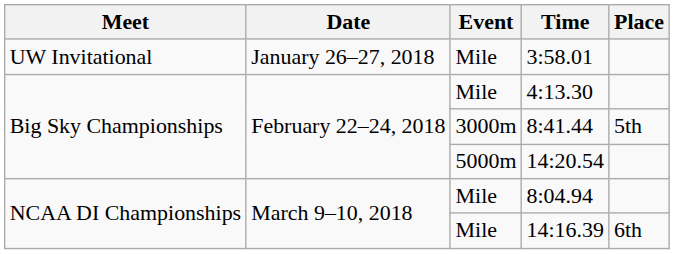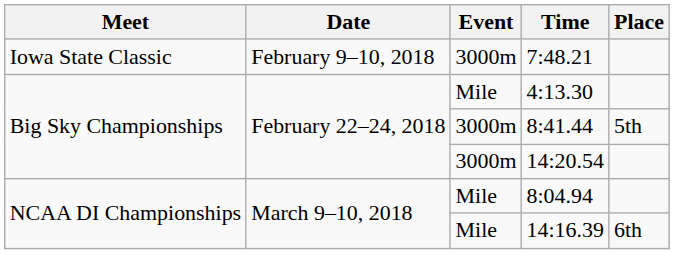- row: UW Invitational | January 26–27, 2018 | Mile | 3:58.01
+ row: Iowa State Classic | February 9–10, 2018 | 3000m | 7:48.21
14:20.54 | Event: 5000m -> 3000m
